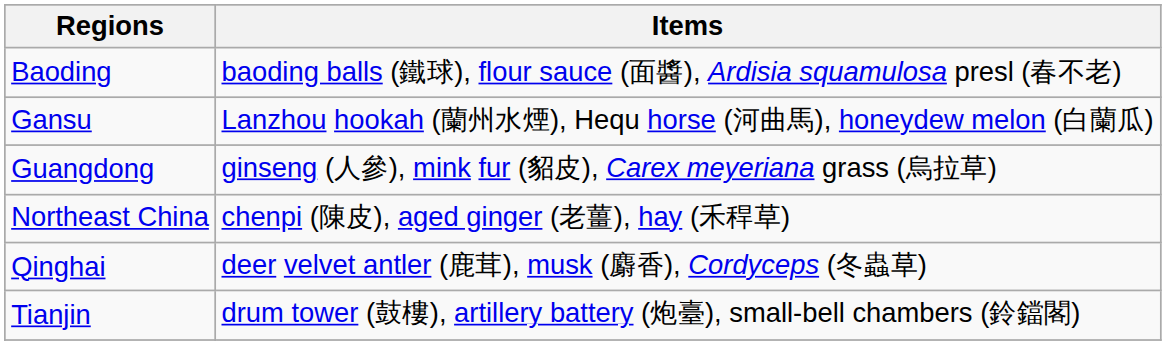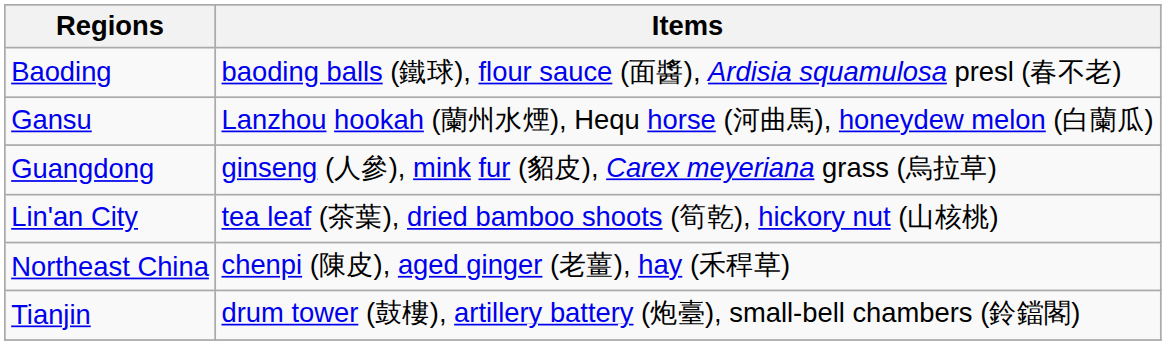+ row: Lin'an City | tea leaf (茶葉), dried bamboo shoots (筍乾), hickory nut (山核桃)
- row: Qinghai | deer velvet antler (鹿茸), musk (麝香), Cordyceps (冬蟲草)
